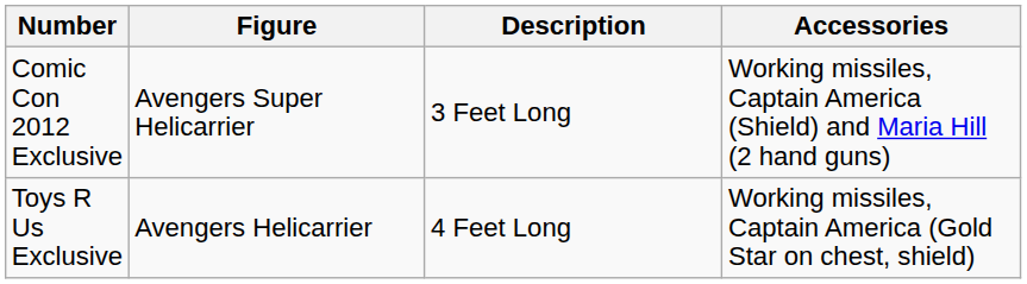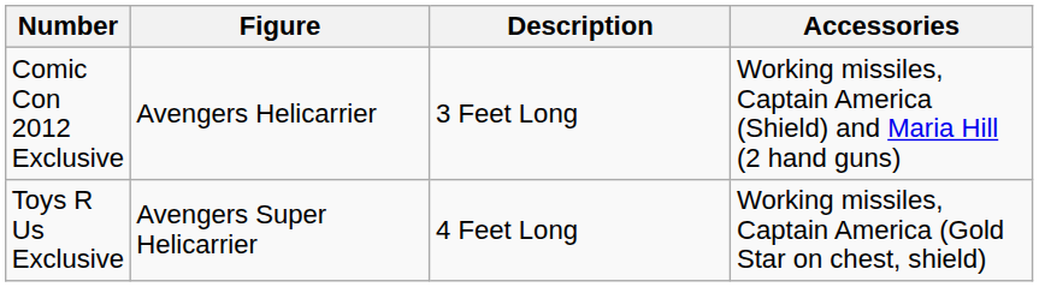Comic Con 2012 Exclusive | Figure: Avengers Super Helicarrier -> Avengers Helicarrier
Toys R Us Exclusive | Figure: Avengers Helicarrier -> Avengers Super Helicarrier
